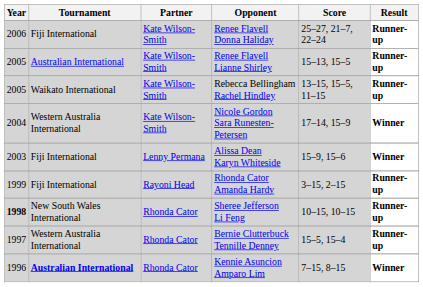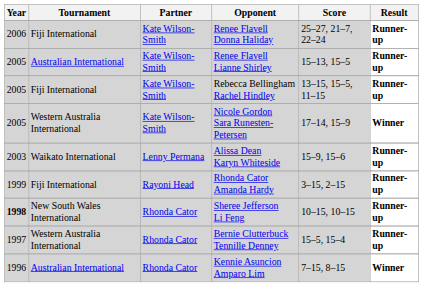Rebecca Bellingham Rachel Hindley | Tournament: Waikato International -> Fiji International
Nicole Gordon Sara Runesten-Petersen | Year: 2004 -> 2005
Alissa Dean Karyn Whiteside | Tournament: Fiji International -> Waikato International
Alissa Dean Karyn Whiteside | Result: Winner -> Runner-up
Kennie Asuncion Amparo Lim | Tournament: bold -> normal
